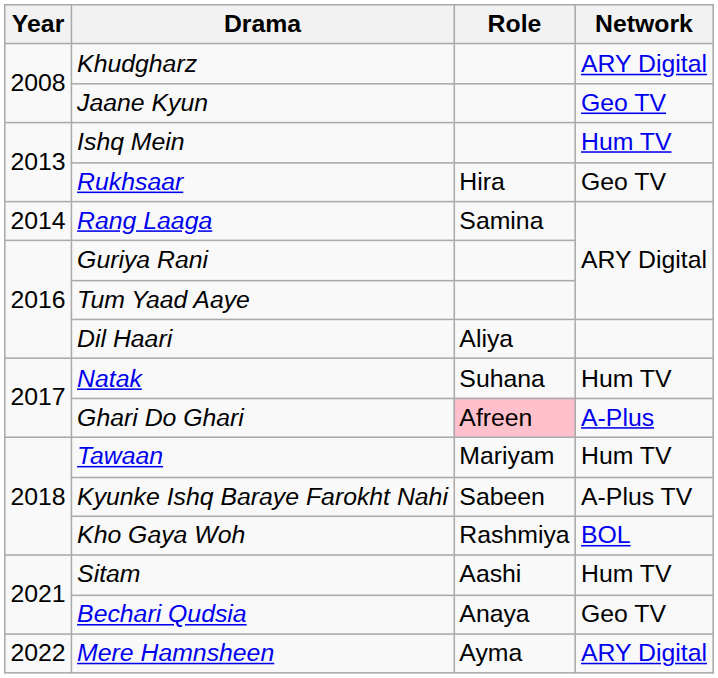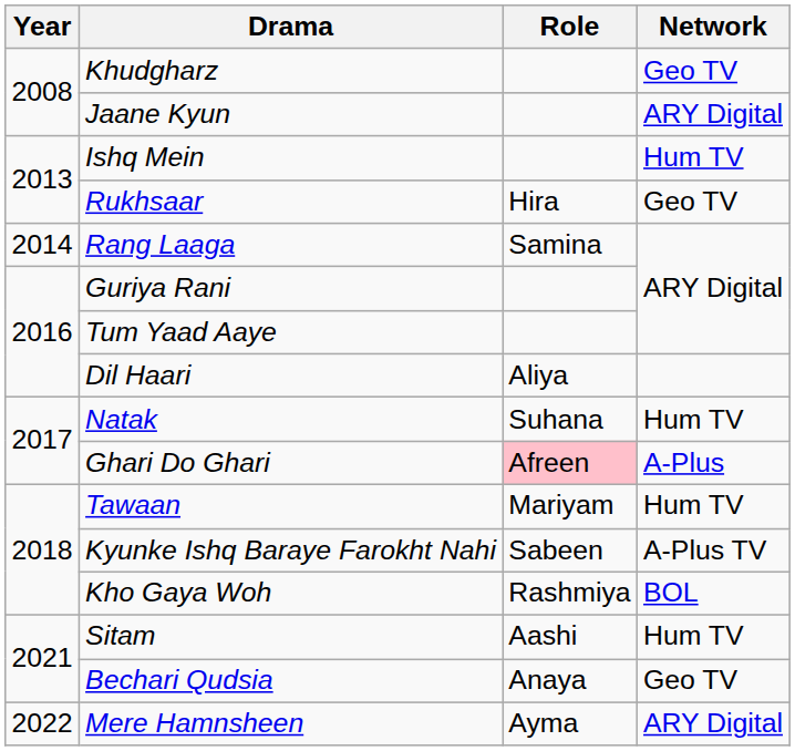Khudgharz | Network: ARY Digital -> Geo TV
Jaane Kyun | Network: Geo TV -> ARY Digital
